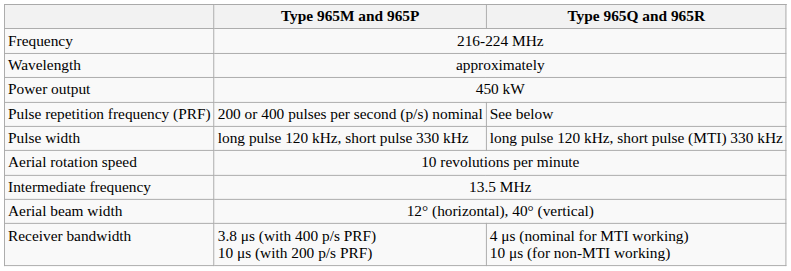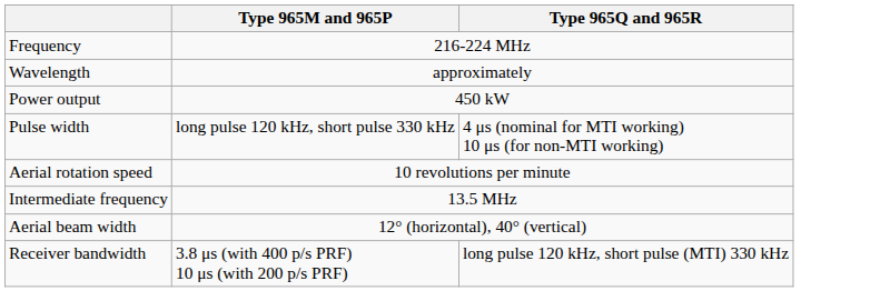- row: Pulse repetition frequency (PRF) | 200 or 400 pulses per second (p/s) nominal | See below
Pulse width | Type 965Q and 965R: long pulse 120 kHz, short pulse (MTI) 330 kHz -> 4 μs (nominal for MTI working) 10 μs (for non-MTI working)
Receiver bandwidth | Type 965Q and 965R: 4 μs (nominal for MTI working) 10 μs (for non-MTI working) -> long pulse 120 kHz, short pulse (MTI) 330 kHz
